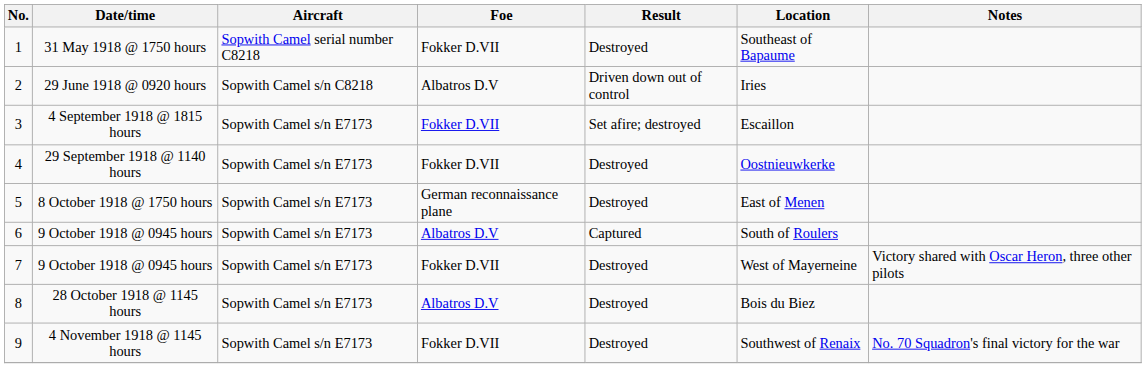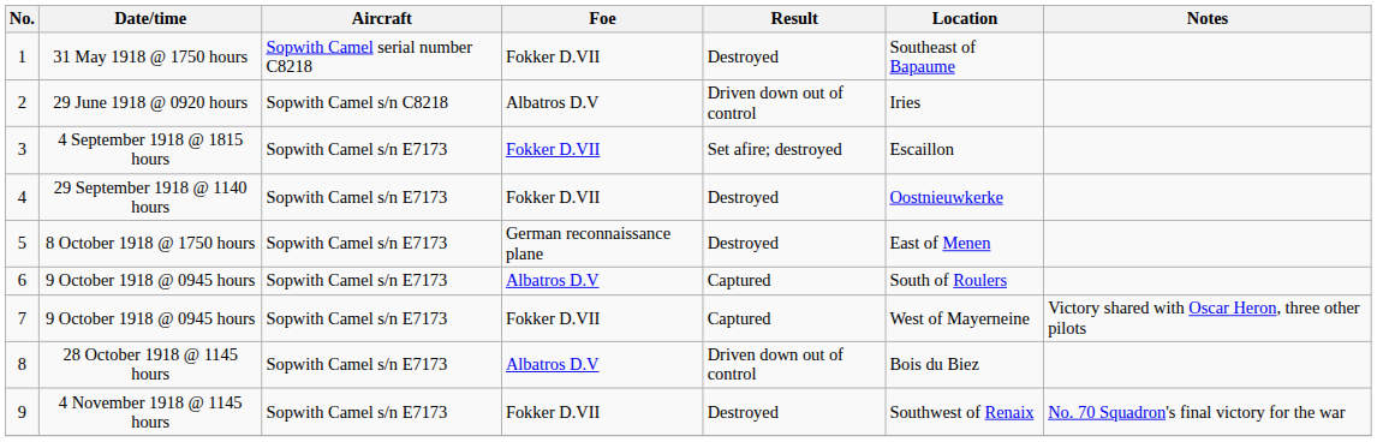7 | Result: Destroyed -> Captured
8 | Result: Destroyed -> Driven down out of control
